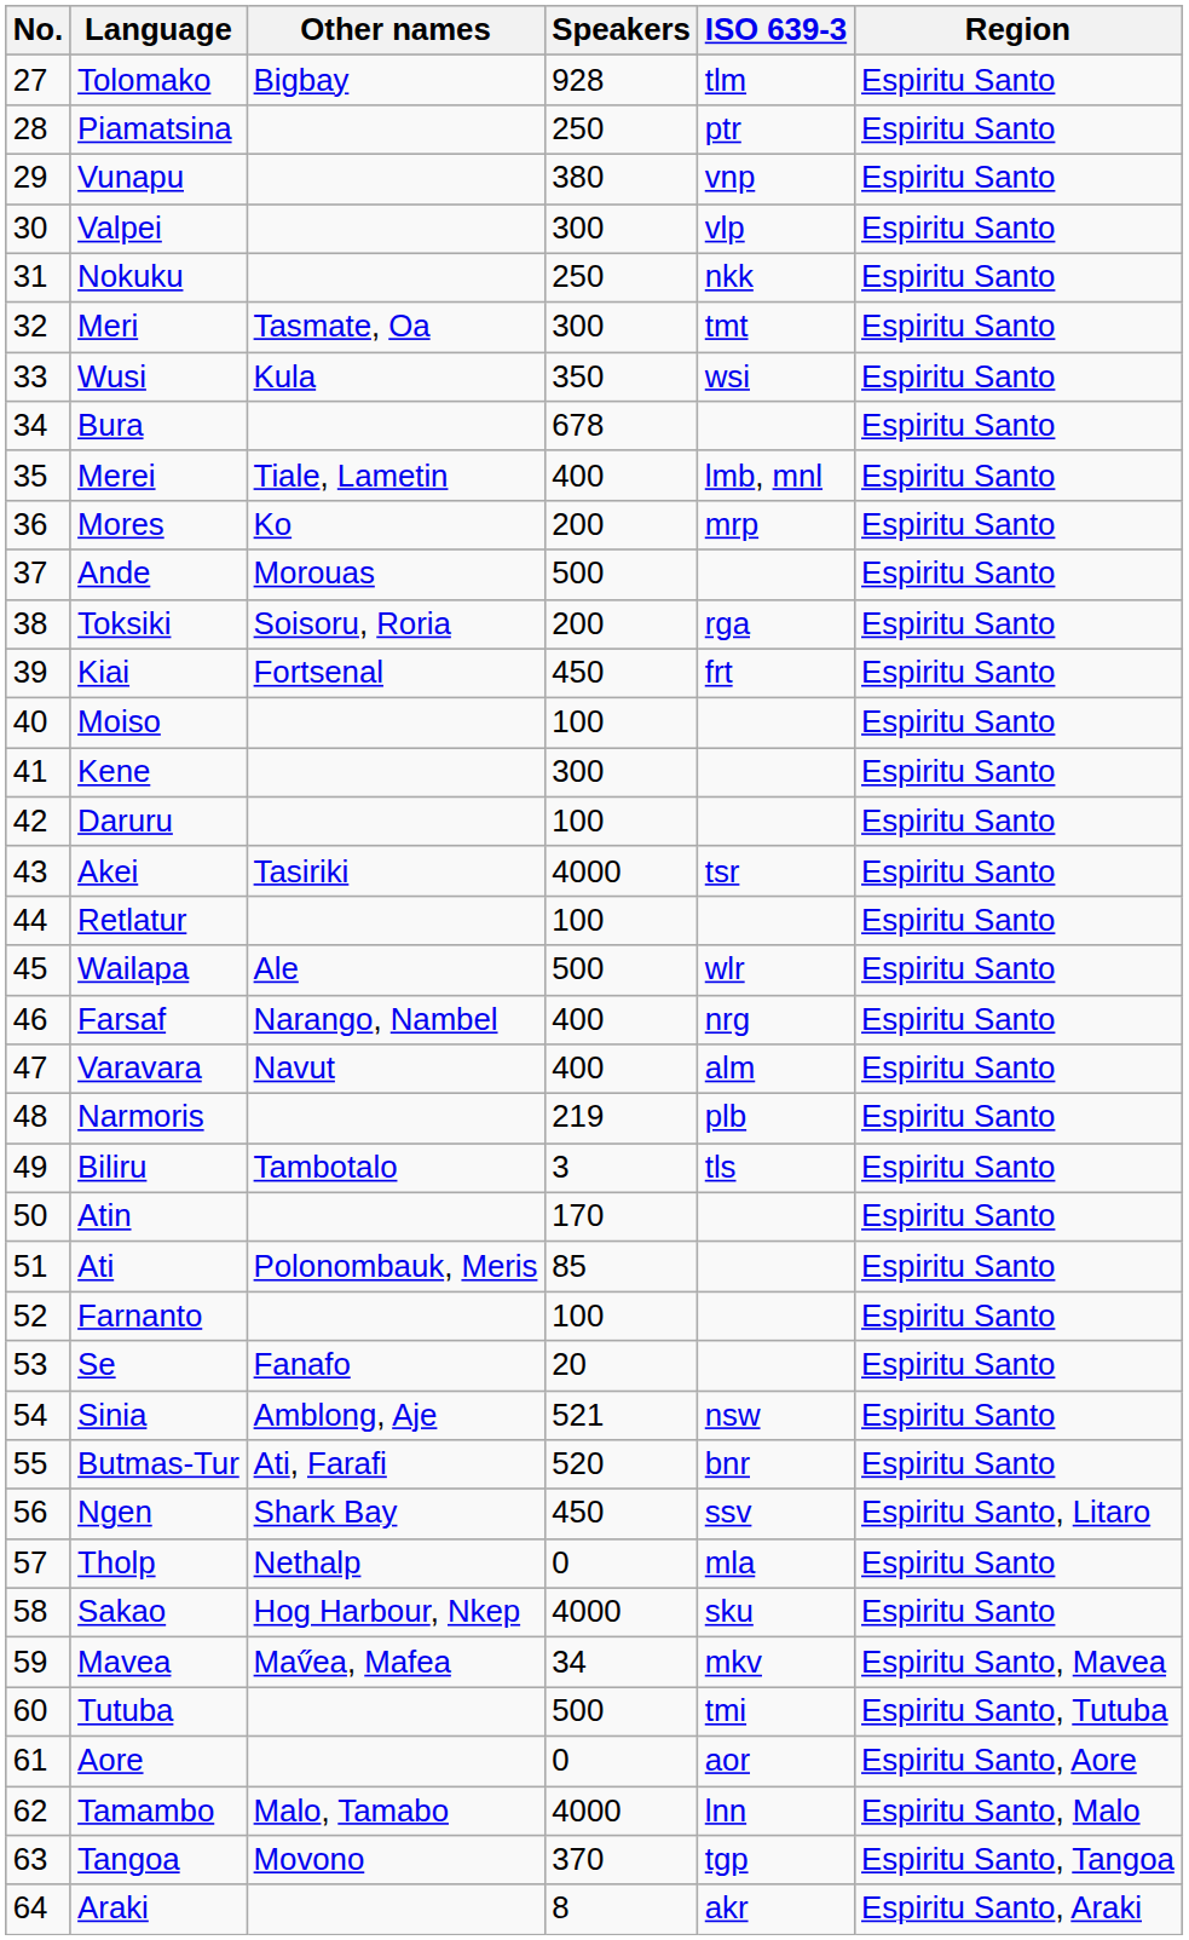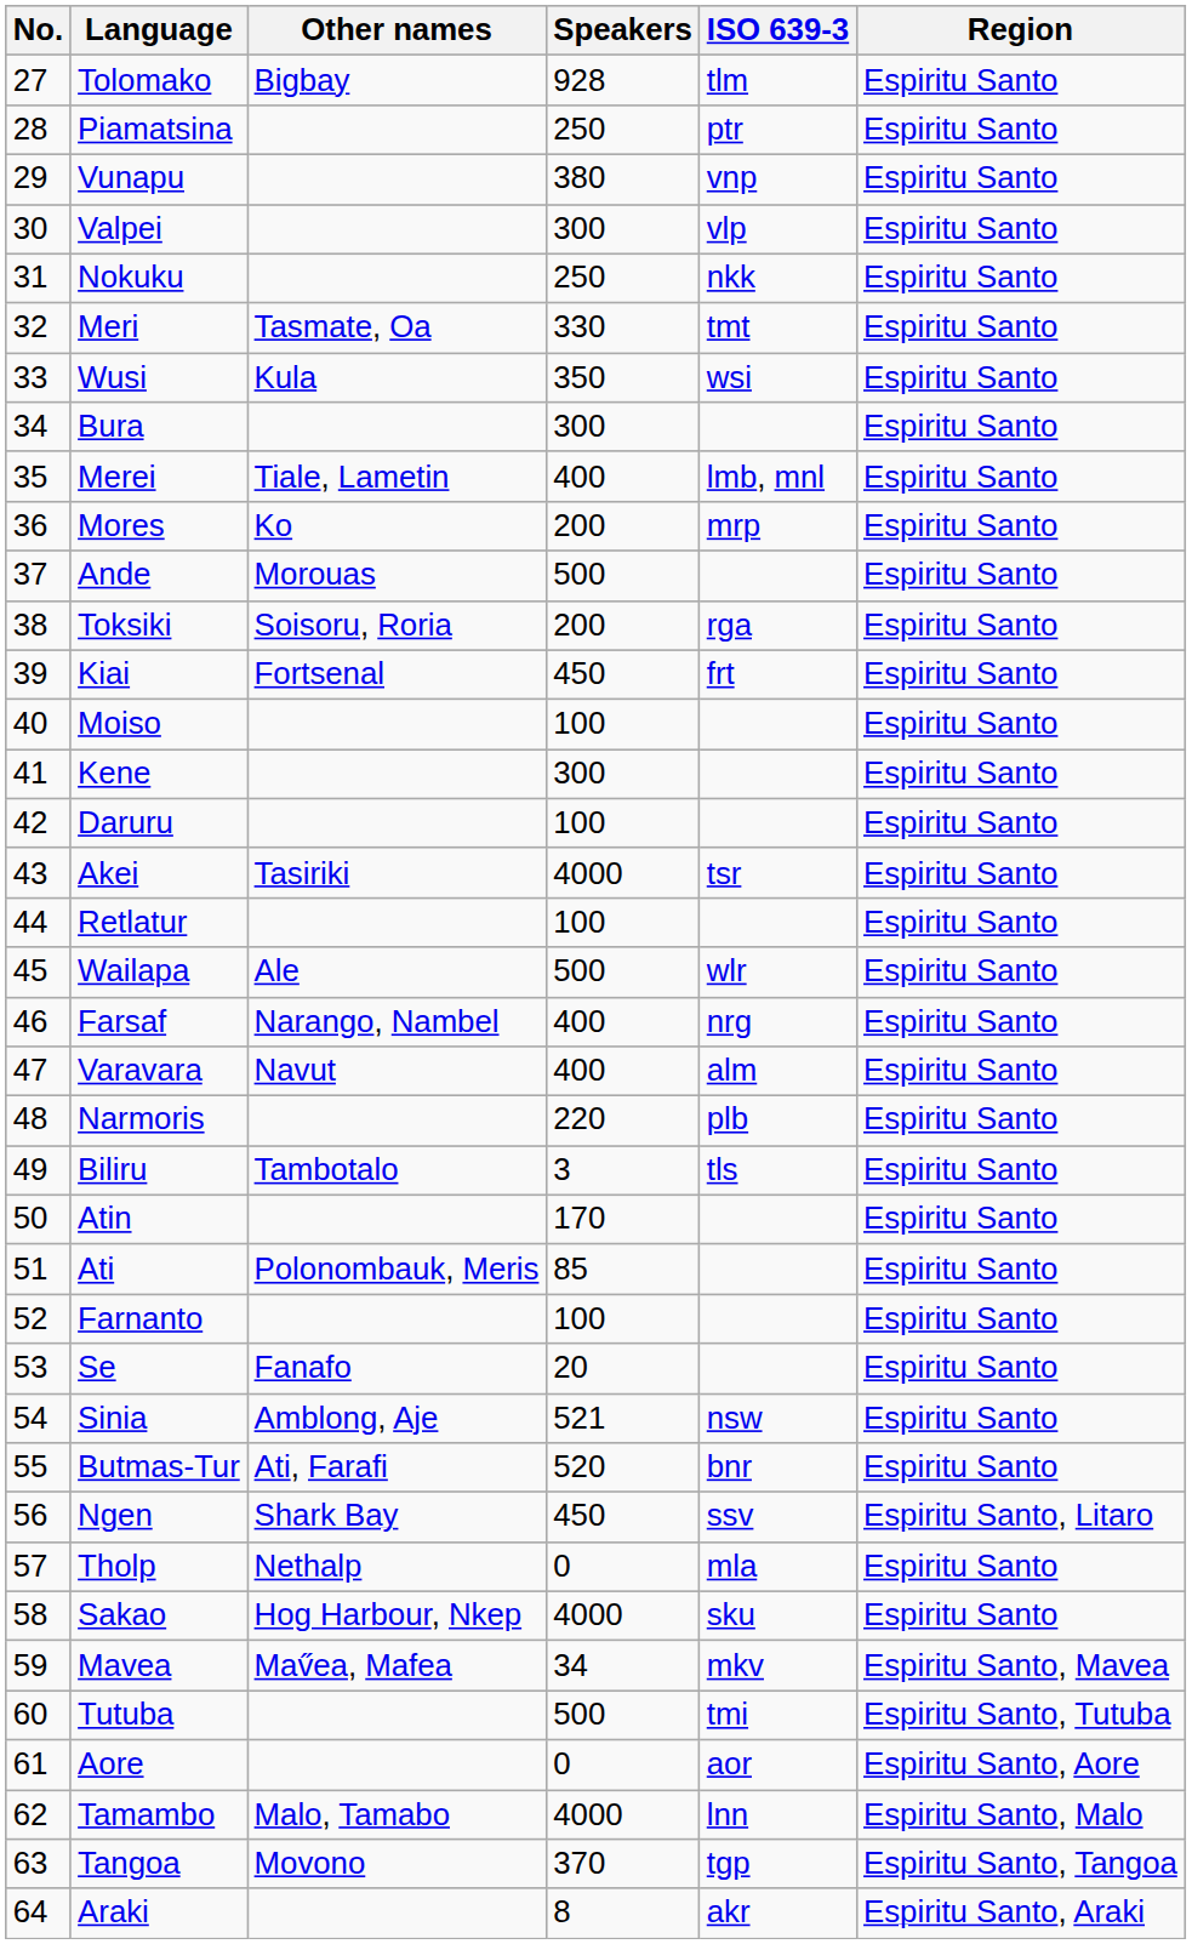Meri | Speakers: 300 -> 330
Bura | Speakers: 678 -> 300
Narmoris | Speakers: 219 -> 220
